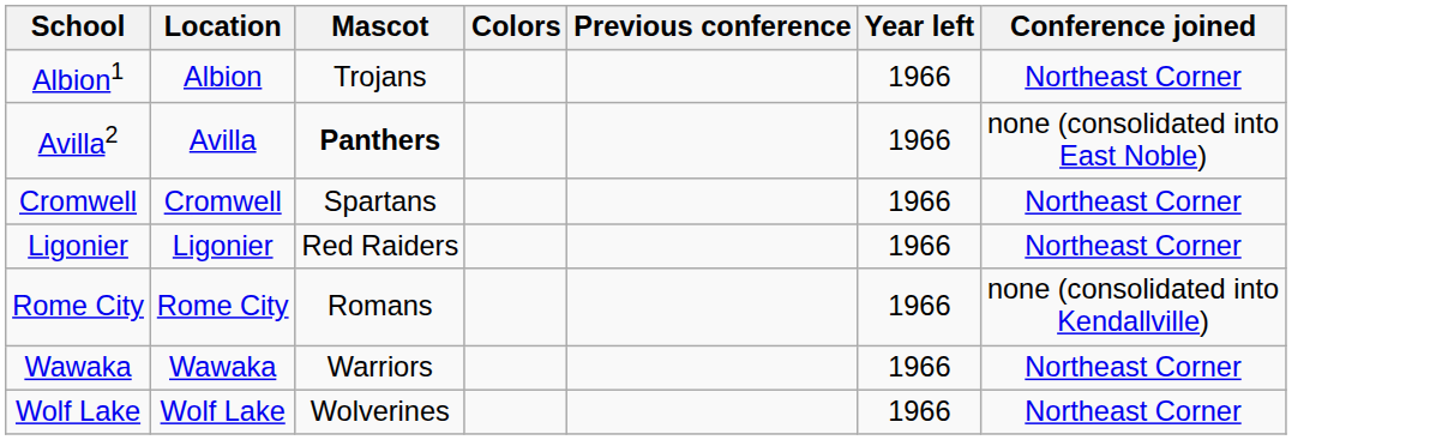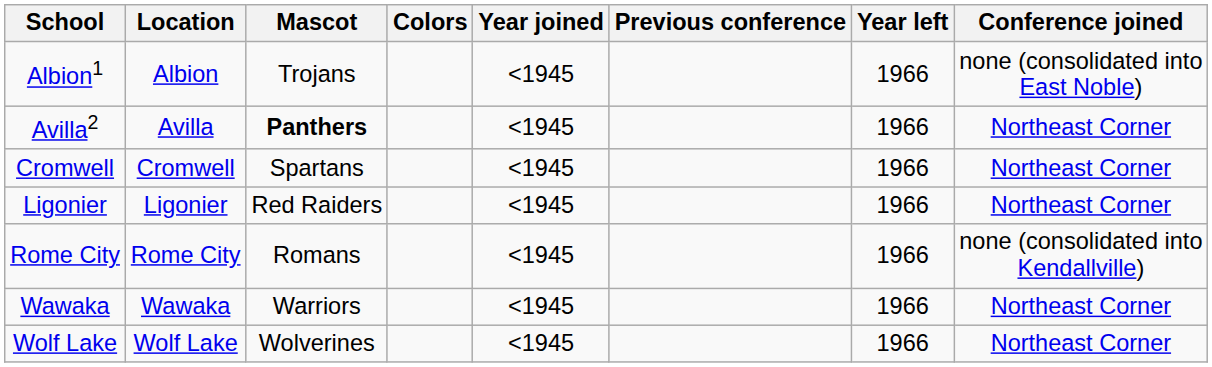+ column: Year joined | <1945 | <1945 | <1945 | <1945 | <1945 | <1945 | <1945
Albion1 | Conference joined: Northeast Corner -> none (consolidated into East Noble)
Avilla2 | Conference joined: none (consolidated into East Noble) -> Northeast Corner
